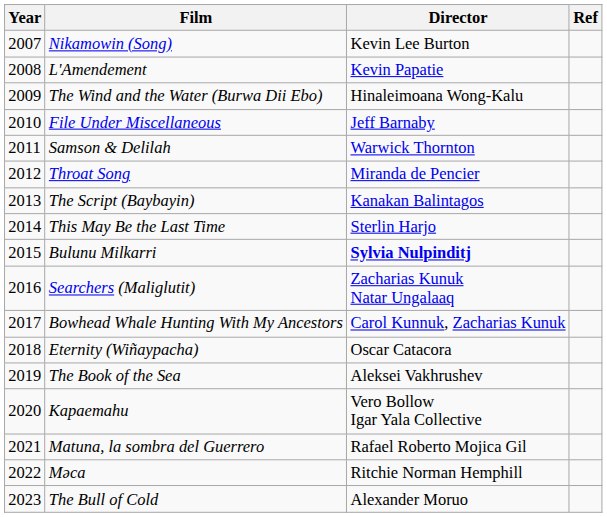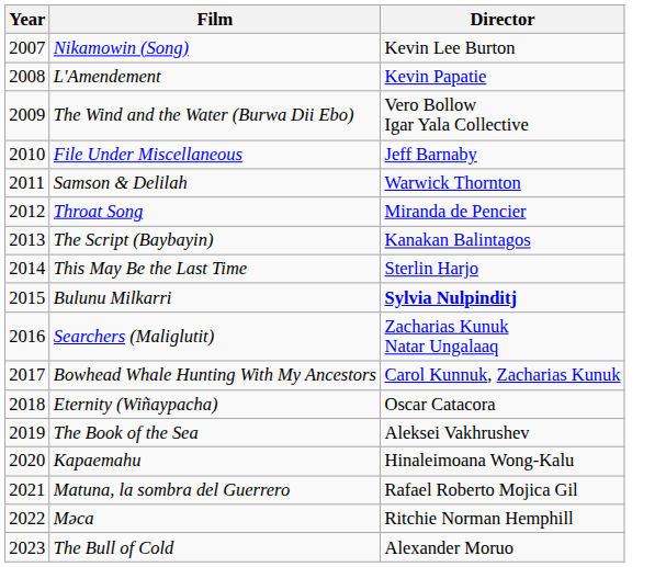- column: Ref
The Wind and the Water (Burwa Dii Ebo) | Director: Hinaleimoana Wong-Kalu -> Vero Bollow Igar Yala Collective
Kapaemahu | Director: Vero Bollow Igar Yala Collective -> Hinaleimoana Wong-Kalu
